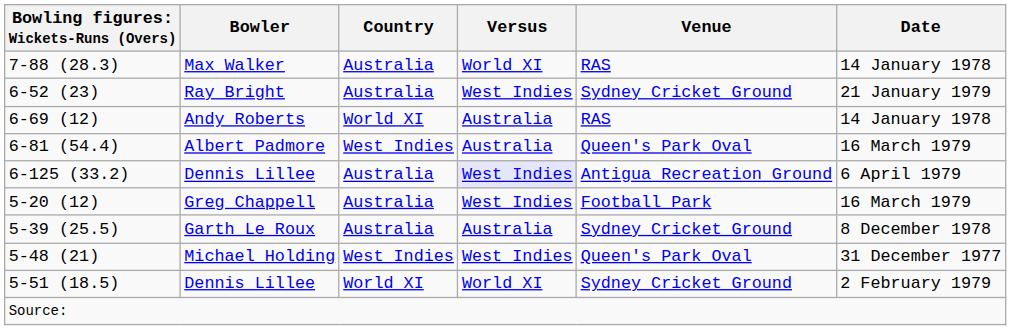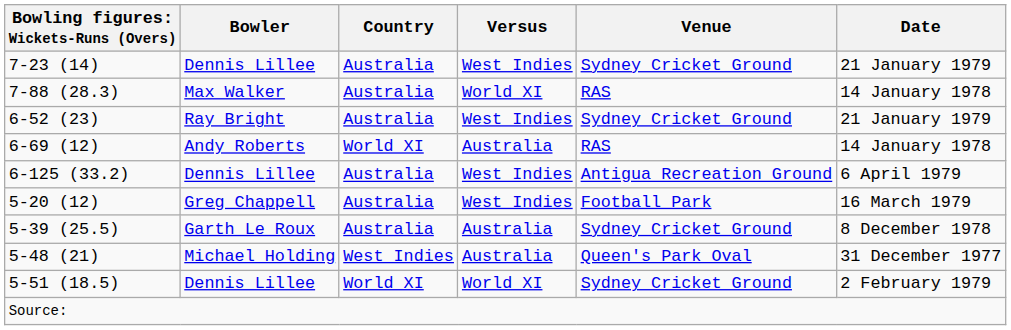+ row: 7-23 (14) | Dennis Lillee | Australia | West Indies | Sydney Cricket Ground | 21 January 1979
- row: 6-81 (54.4) | Albert Padmore | West Indies | Australia | Queen's Park Oval | 16 March 1979
6-125 (33.2) | Versus: lavender background -> no background
5-48 (21) | Versus: West Indies -> Australia
